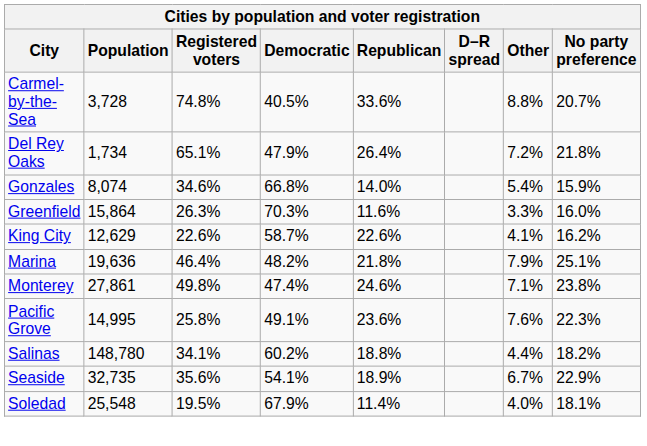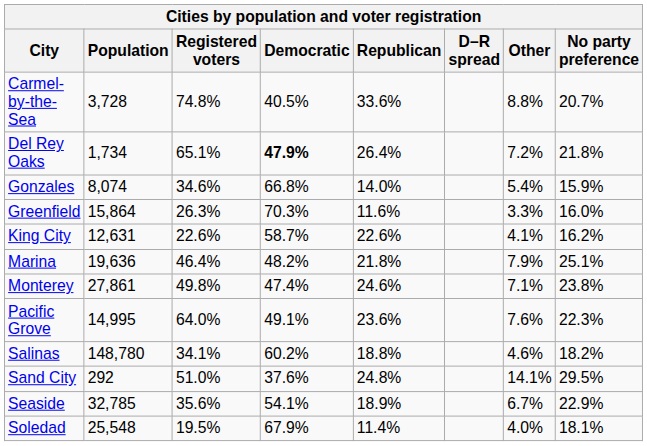Del Rey Oaks | Democratic: normal -> bold
King City | Population: 12,629 -> 12,631
Pacific Grove | Registered voters: 25.8% -> 64.0%
Salinas | Other: 4.4% -> 4.6%
+ row: Sand City | 292 | 51.0% | 37.6% | 24.8% | 14.1% | 29.5%
Seaside | Population: 32,735 -> 32,785
